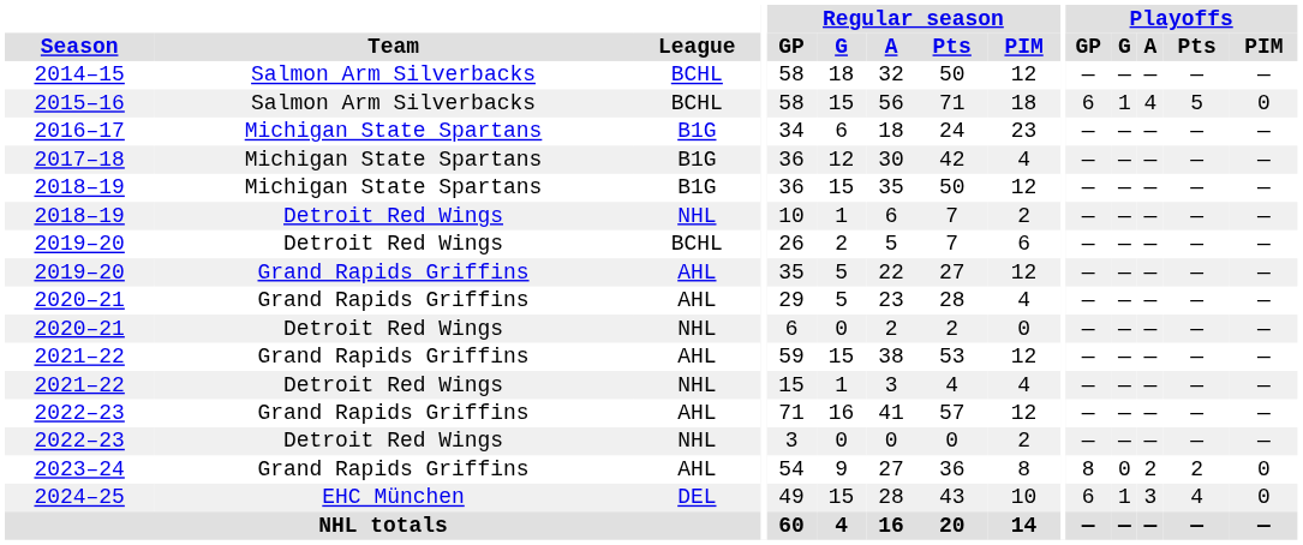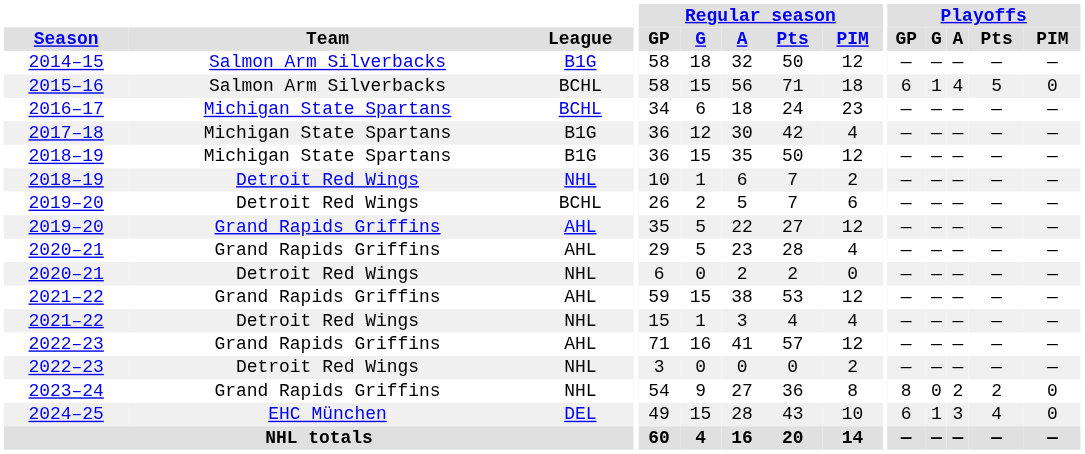2014–15 | League: BCHL -> B1G
2016–17 | League: B1G -> BCHL
2023–24 | League: AHL -> NHL
